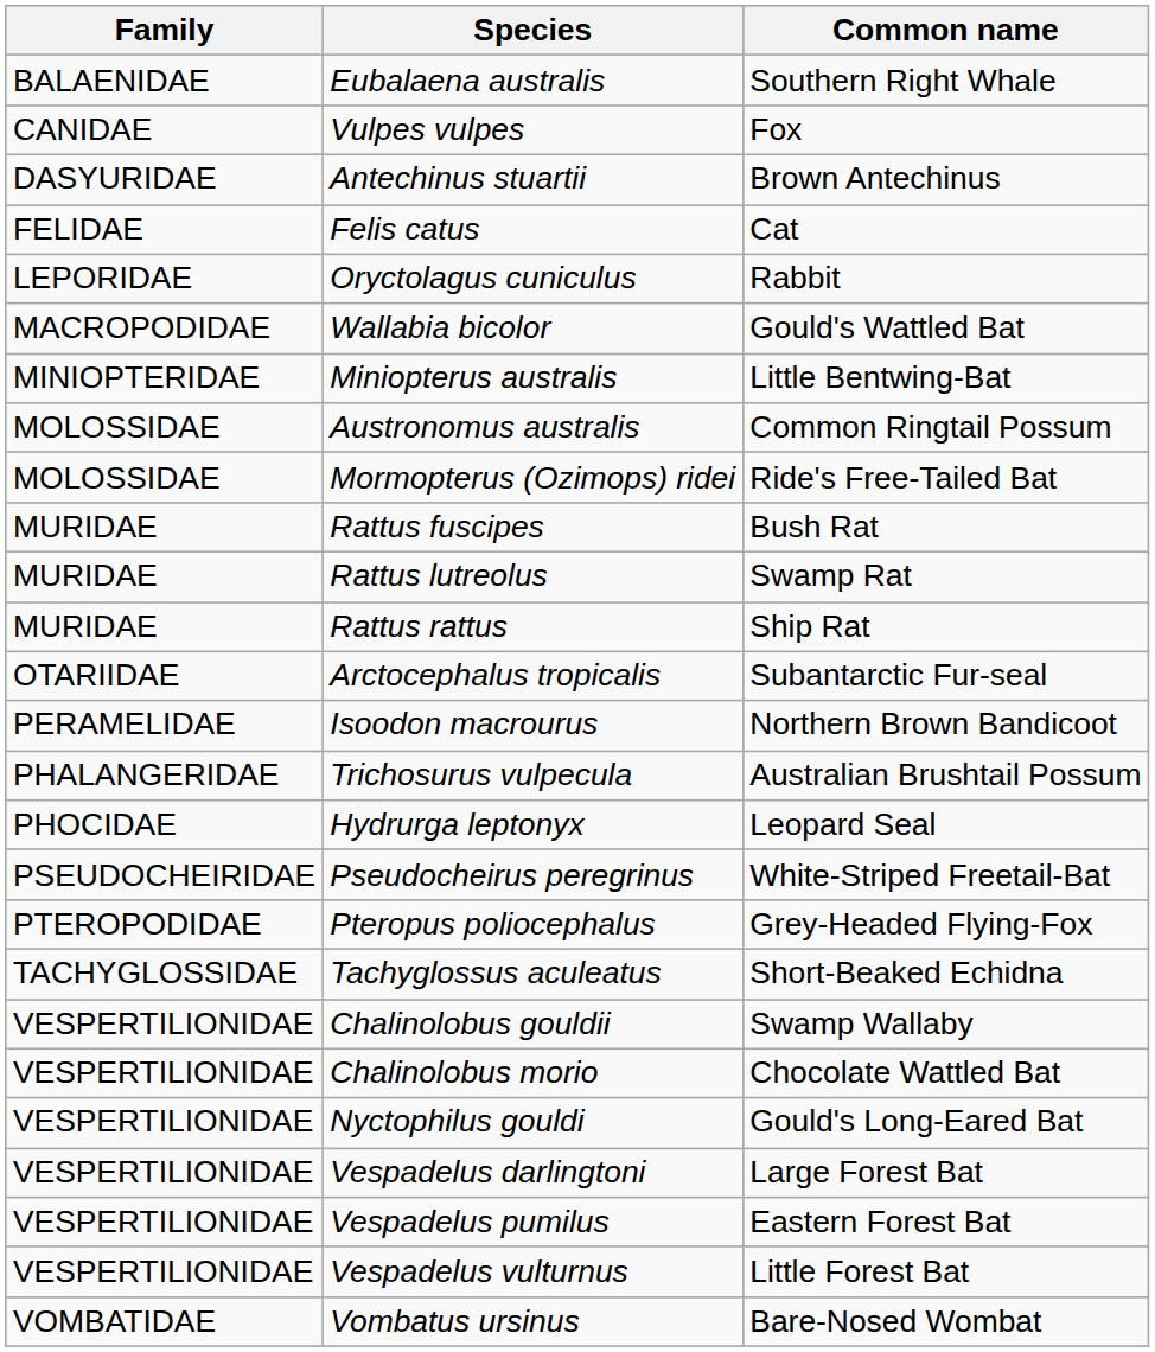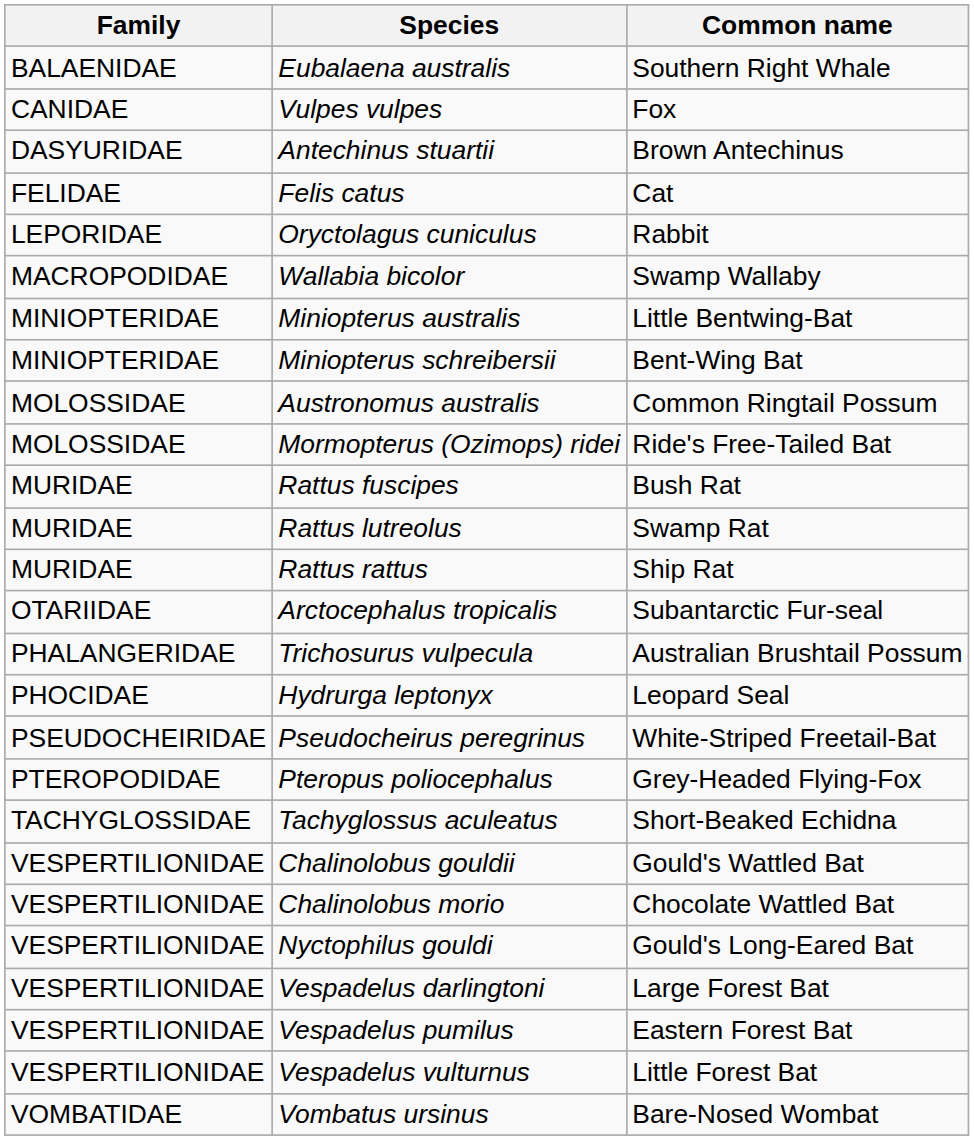Wallabia bicolor | Common name: Gould's Wattled Bat -> Swamp Wallaby
+ row: MINIOPTERIDAE | Miniopterus schreibersii | Bent-Wing Bat
- row: PERAMELIDAE | Isoodon macrourus | Northern Brown Bandicoot
Chalinolobus gouldii | Common name: Swamp Wallaby -> Gould's Wattled Bat
